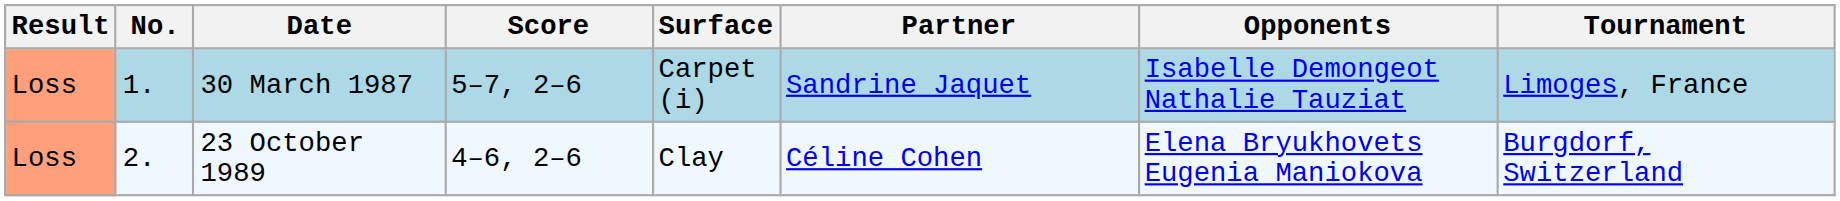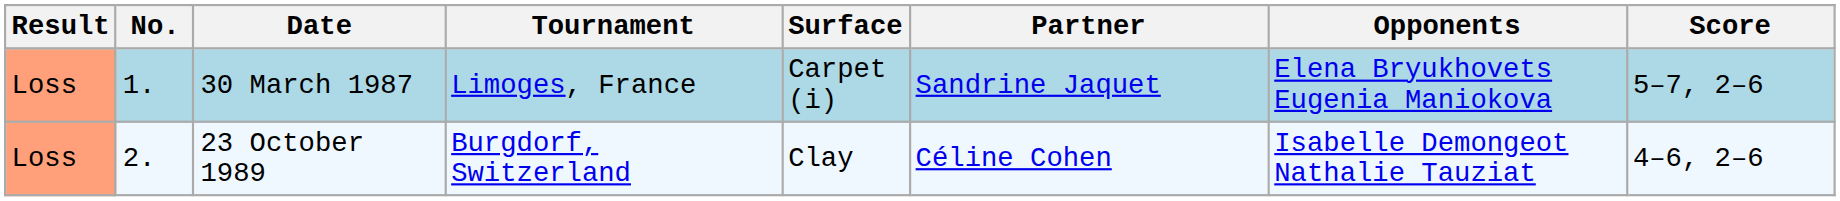columns swapped: Tournament <-> Score
30 March 1987 | Opponents: Isabelle Demongeot Nathalie Tauziat -> Elena Bryukhovets Eugenia Maniokova
23 October 1989 | Opponents: Elena Bryukhovets Eugenia Maniokova -> Isabelle Demongeot Nathalie Tauziat
